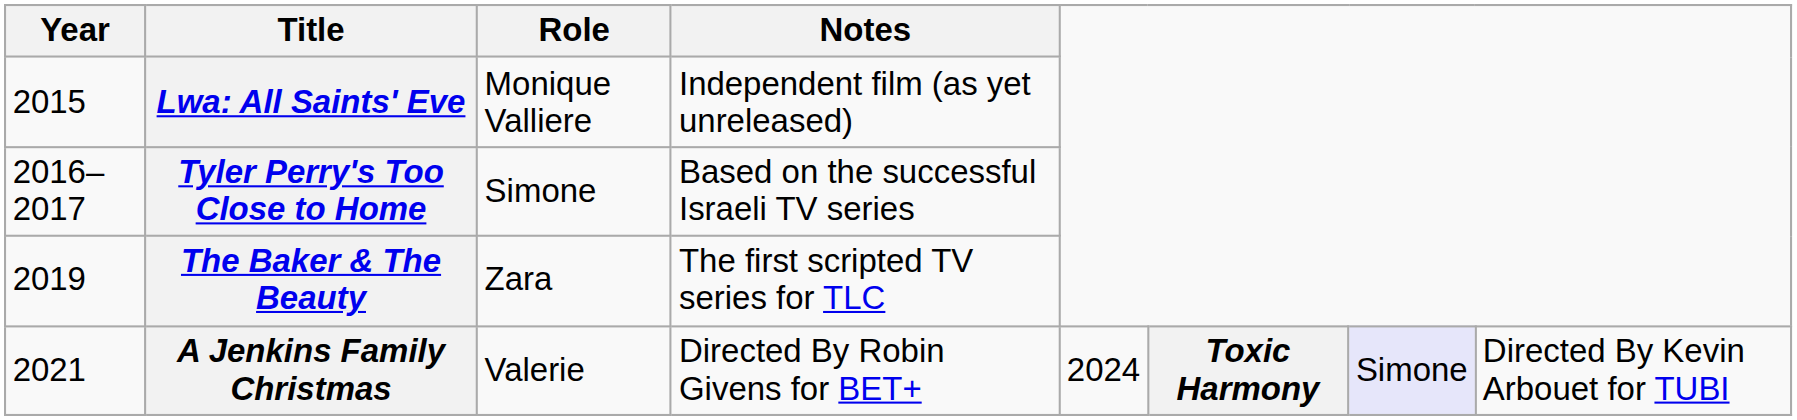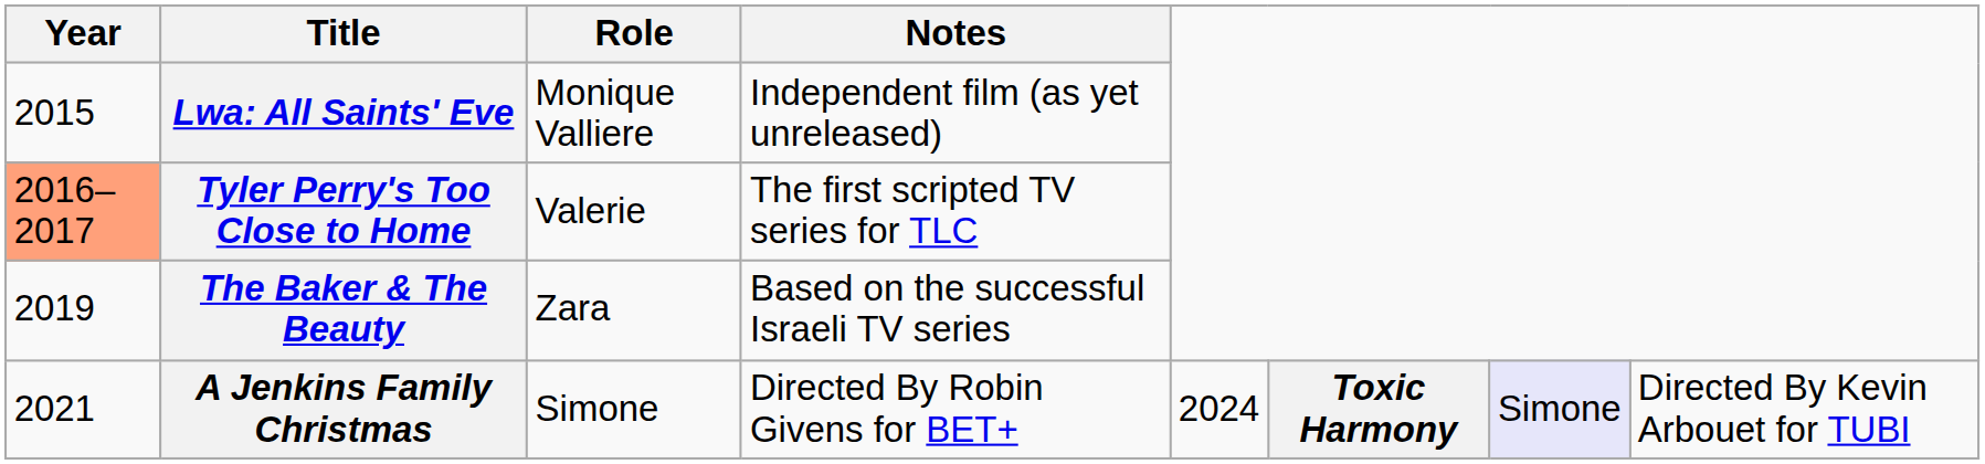Tyler Perry's Too Close to Home | Year: no background -> lightsalmon background
Tyler Perry's Too Close to Home | Role: Simone -> Valerie
Tyler Perry's Too Close to Home | Notes: Based on the successful Israeli TV series -> The first scripted TV series for TLC
The Baker & The Beauty | Notes: The first scripted TV series for TLC -> Based on the successful Israeli TV series
A Jenkins Family Christmas | Role: Valerie -> Simone
